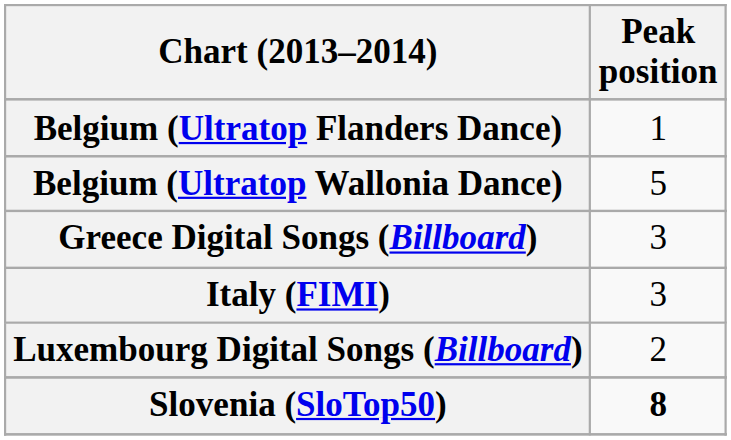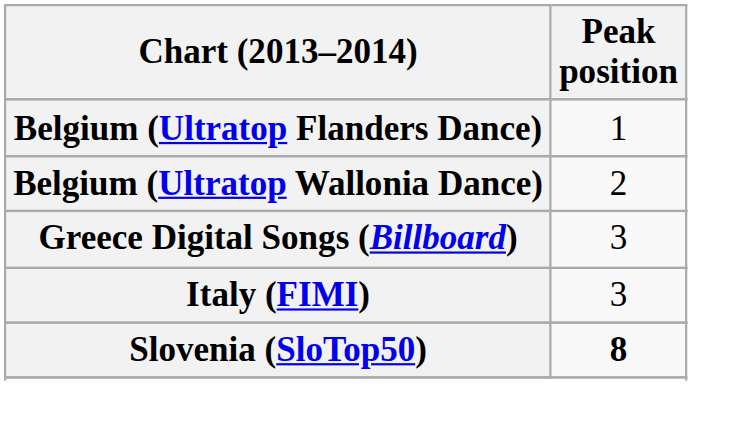Belgium (Ultratop Wallonia Dance) | Peak position: 5 -> 2
- row: Luxembourg Digital Songs (Billboard) | 2
